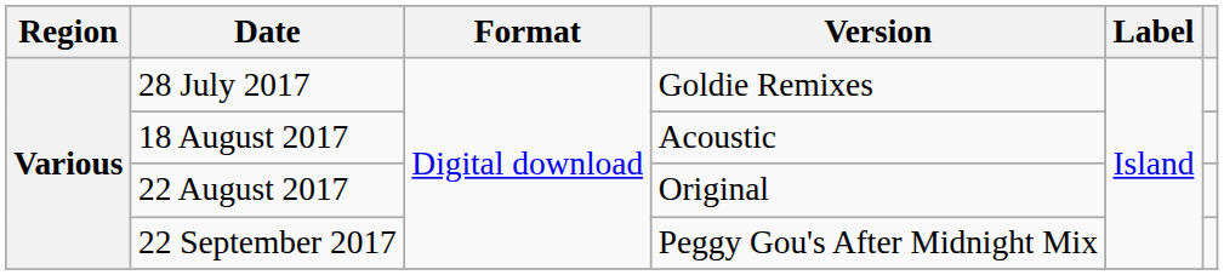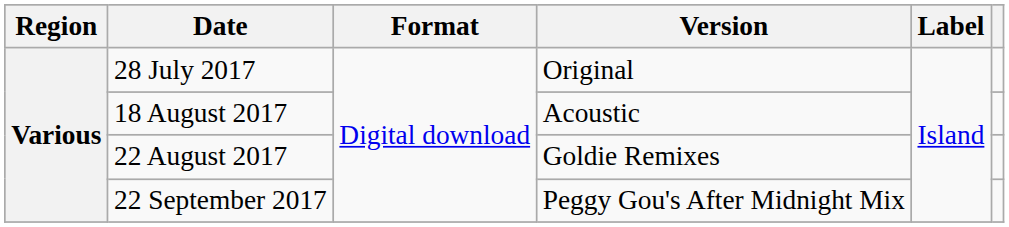28 July 2017 | Version: Goldie Remixes -> Original
22 August 2017 | Version: Original -> Goldie Remixes
